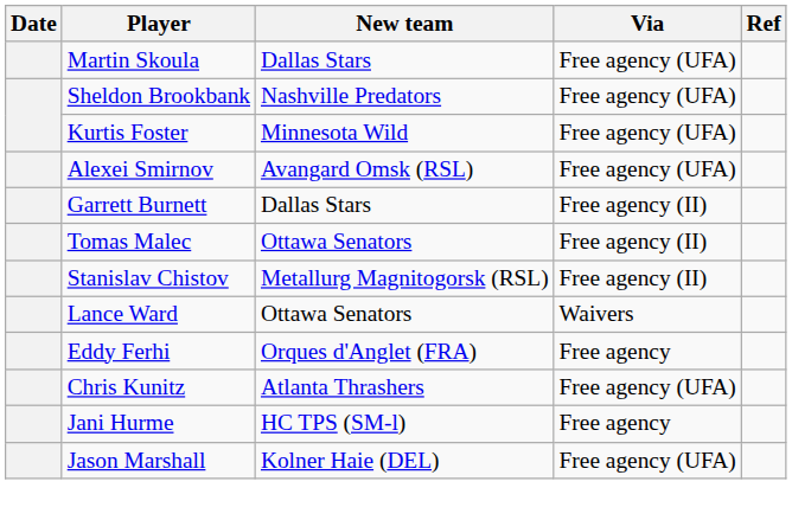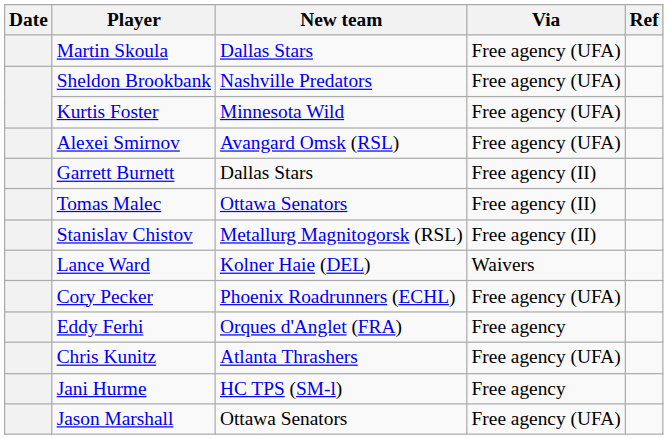Lance Ward | New team: Ottawa Senators -> Kolner Haie (DEL)
+ row: Cory Pecker | Phoenix Roadrunners (ECHL) | Free agency (UFA)
Jason Marshall | New team: Kolner Haie (DEL) -> Ottawa Senators
